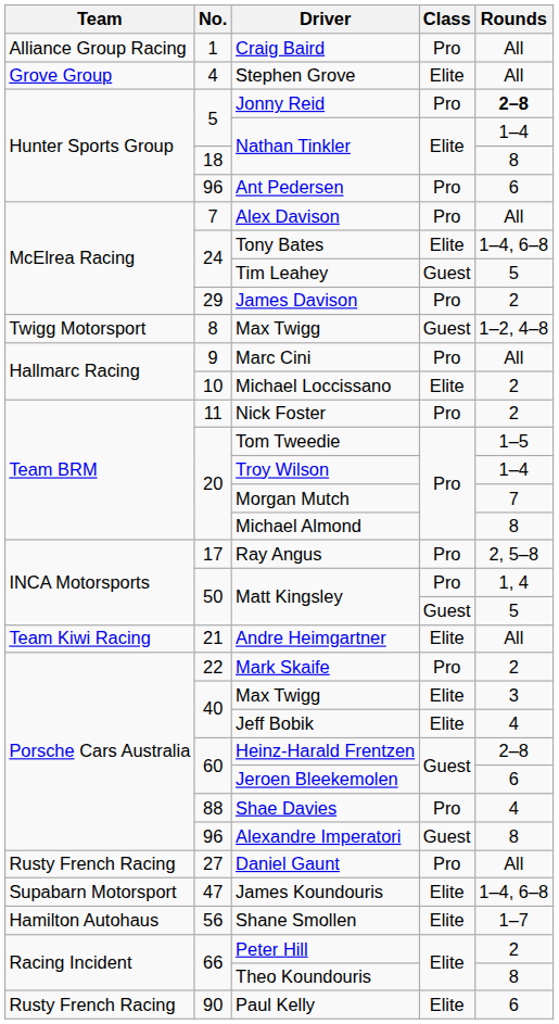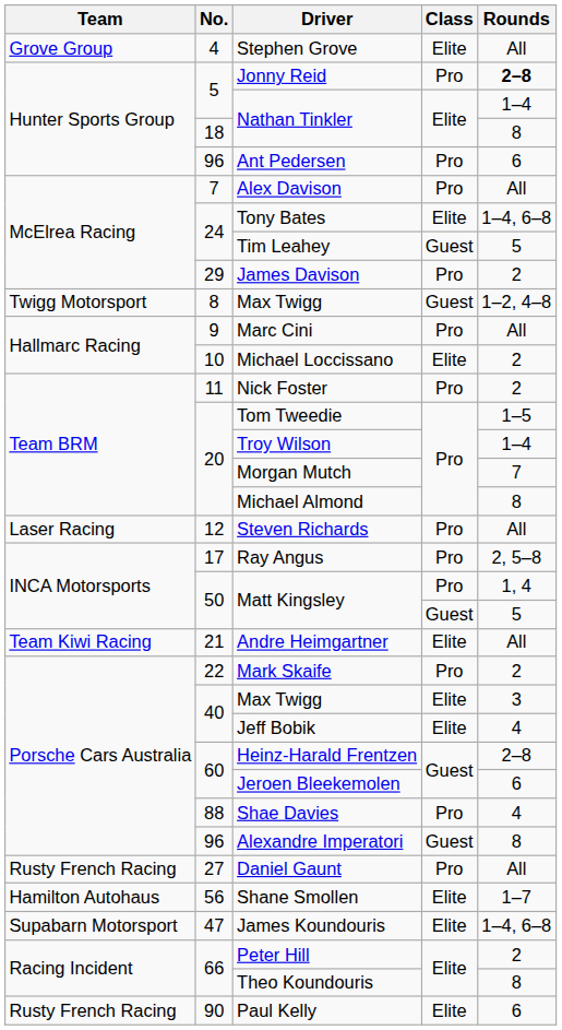- row: Alliance Group Racing | 1 | Craig Baird | Pro | All
+ row: Laser Racing | 12 | Steven Richards | Pro | All
rows swapped: James Koundouris <-> Shane Smollen
